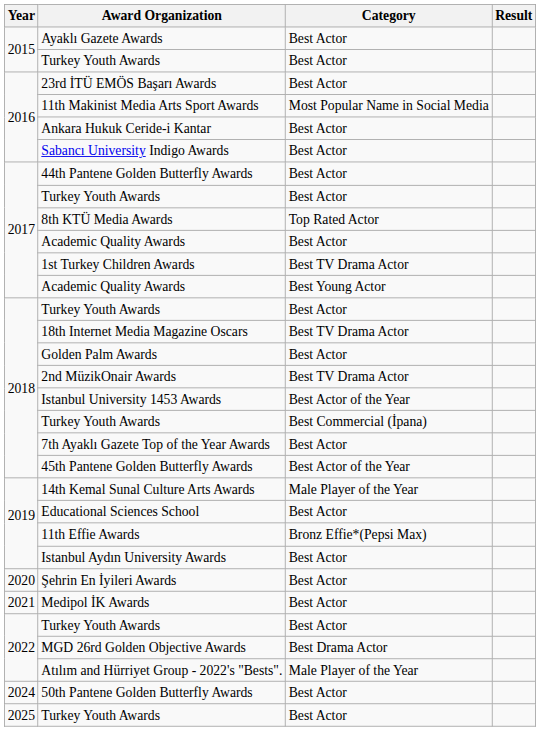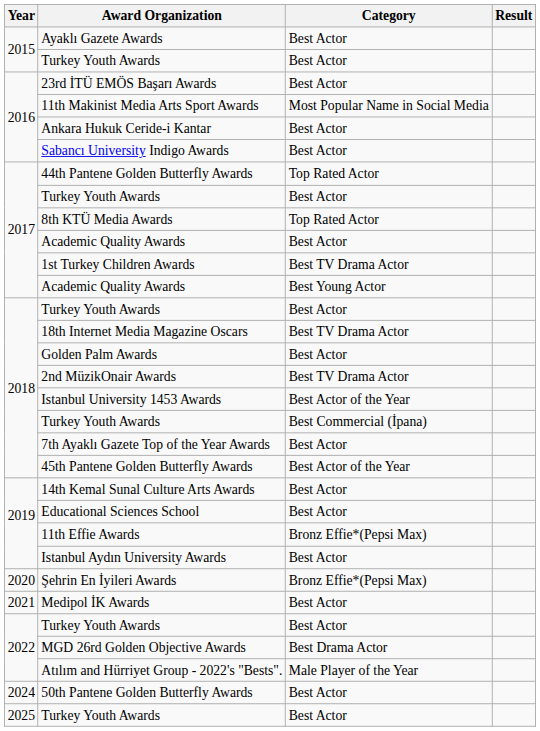44th Pantene Golden Butterfly Awards | Category: Best Actor -> Top Rated Actor
14th Kemal Sunal Culture Arts Awards | Category: Male Player of the Year -> Best Actor
Şehrin En İyileri Awards | Category: Best Actor -> Bronz Effie*(Pepsi Max)
